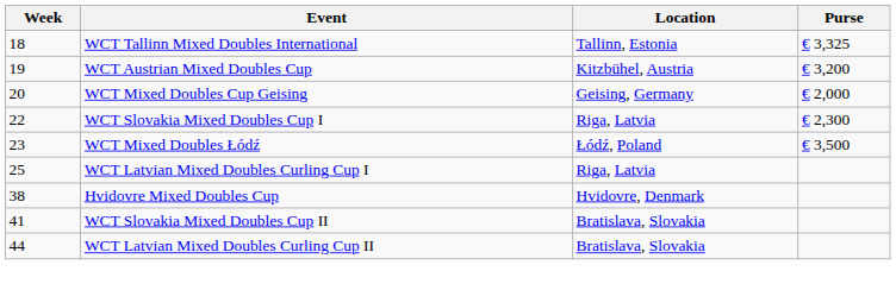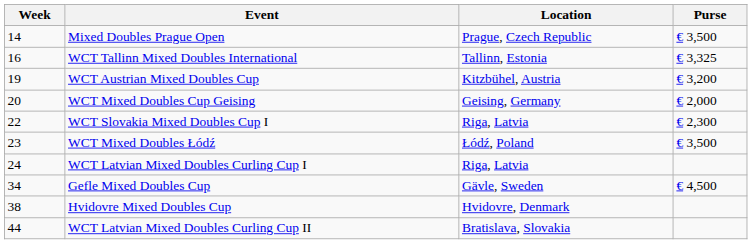+ row: 14 | Mixed Doubles Prague Open | Prague, Czech Republic | € 3,500
WCT Tallinn Mixed Doubles International | Week: 18 -> 16
WCT Latvian Mixed Doubles Curling Cup I | Week: 25 -> 24
+ row: 34 | Gefle Mixed Doubles Cup | Gävle, Sweden | € 4,500
- row: 41 | WCT Slovakia Mixed Doubles Cup II | Bratislava, Slovakia
